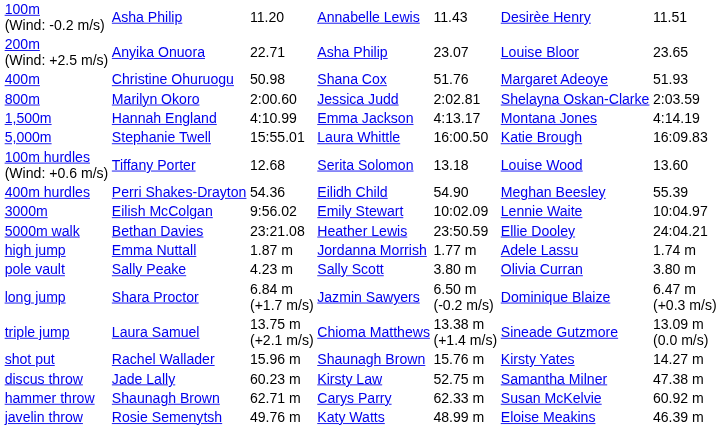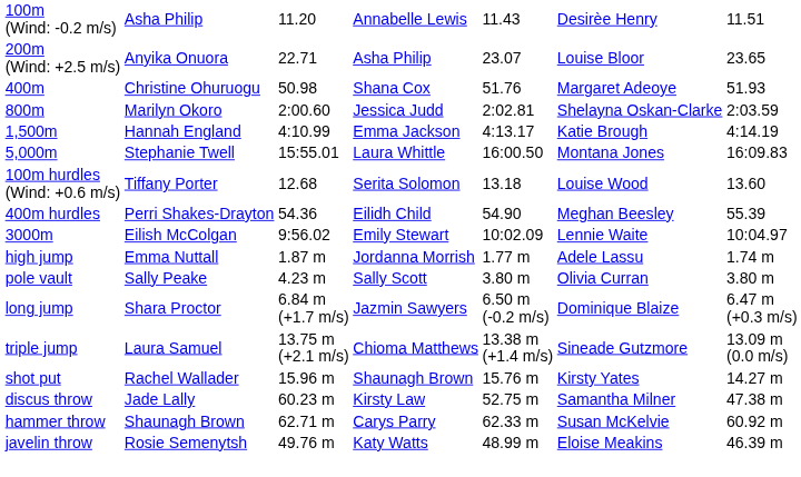1,500m | column 6: Montana Jones -> Katie Brough
5,000m | column 6: Katie Brough -> Montana Jones
- row: 5000m walk | Bethan Davies | 23:21.08 | Heather Lewis | 23:50.59 | Ellie Dooley | 24:04.21
